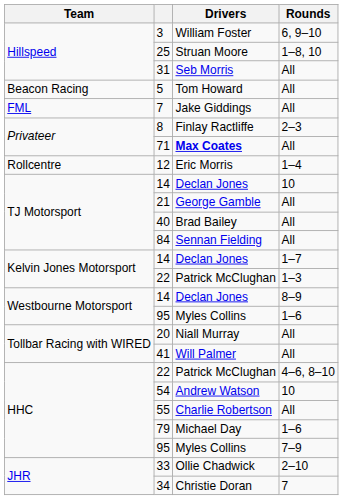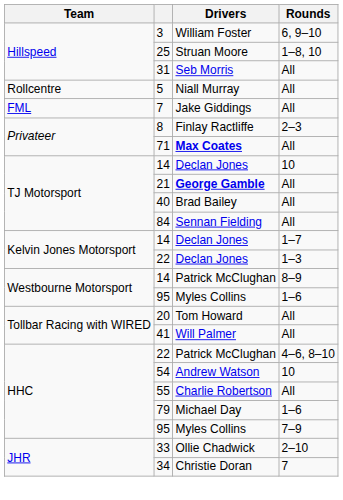5 | Team: Beacon Racing -> Rollcentre
5 | Drivers: Tom Howard -> Niall Murray
- row: Rollcentre | 12 | Eric Morris | 1–4
21 | Drivers: normal -> bold
22 / 1–3 | Drivers: Patrick McClughan -> Declan Jones
14 / 8–9 | Drivers: Declan Jones -> Patrick McClughan
20 | Drivers: Niall Murray -> Tom Howard
